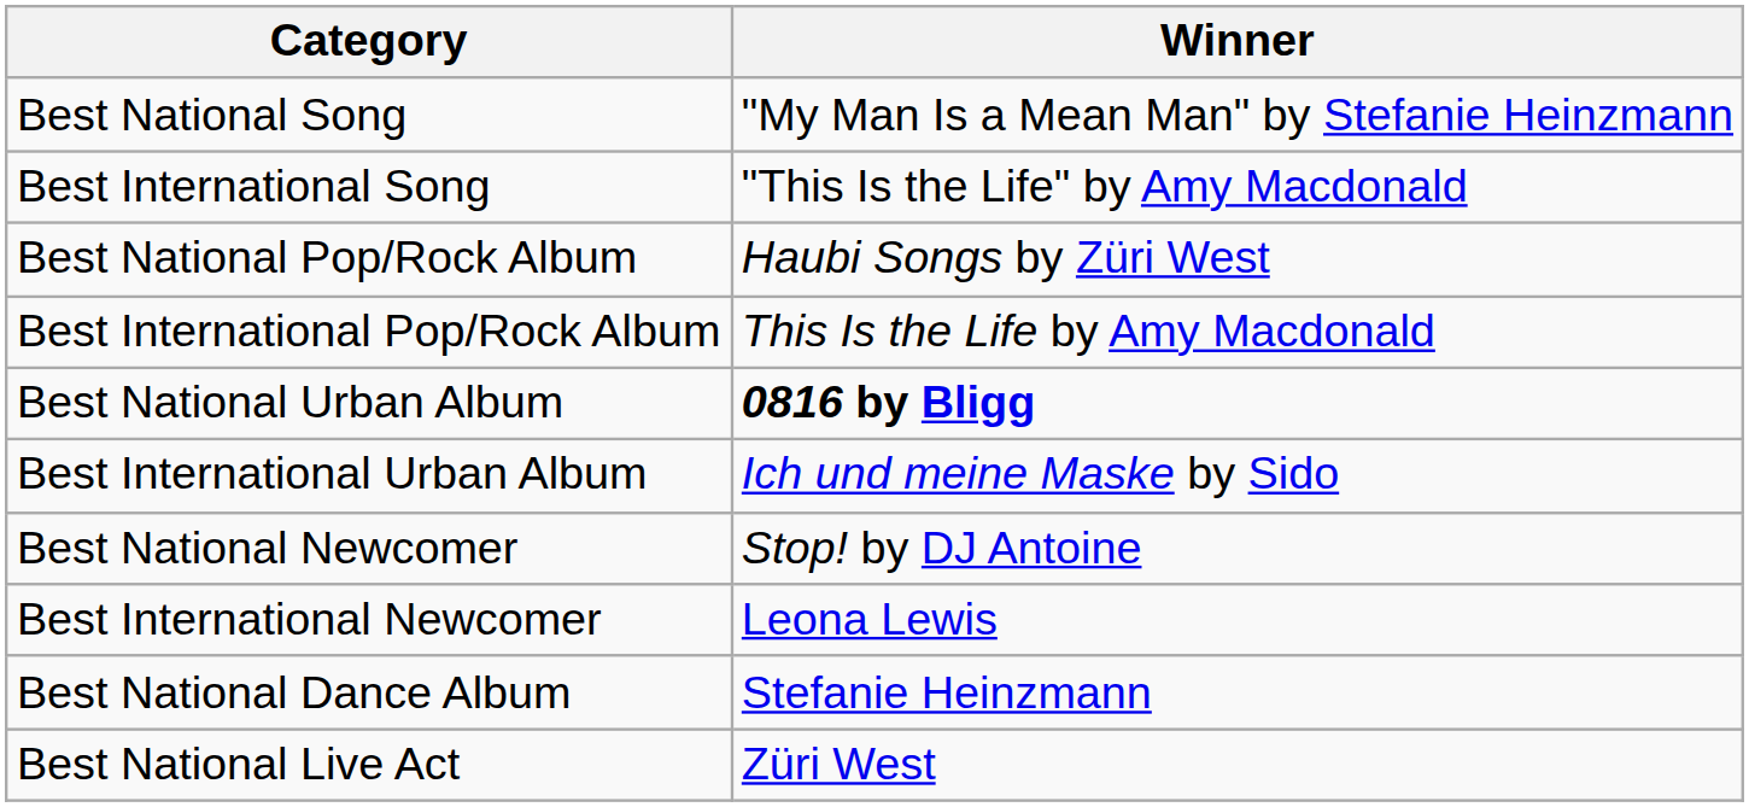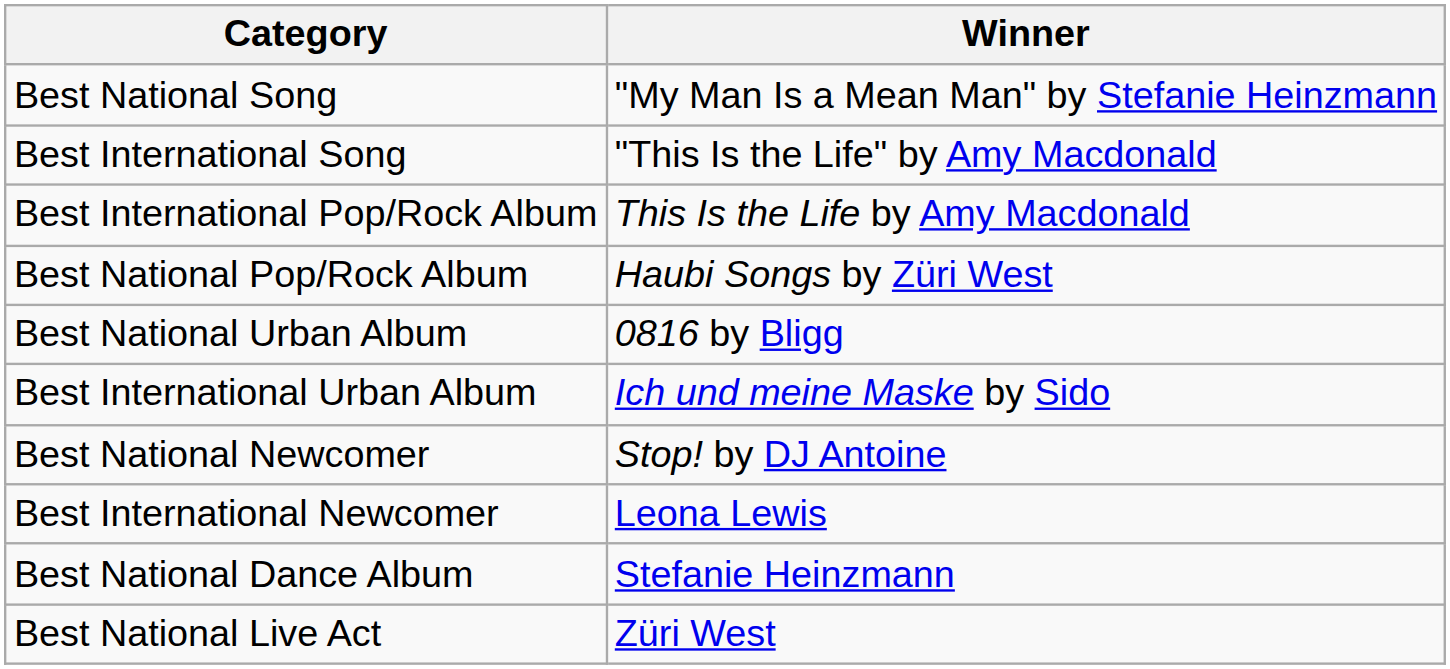rows swapped: Best National Pop/Rock Album <-> Best International Pop/Rock Album
Best National Urban Album | Winner: bold -> normal
